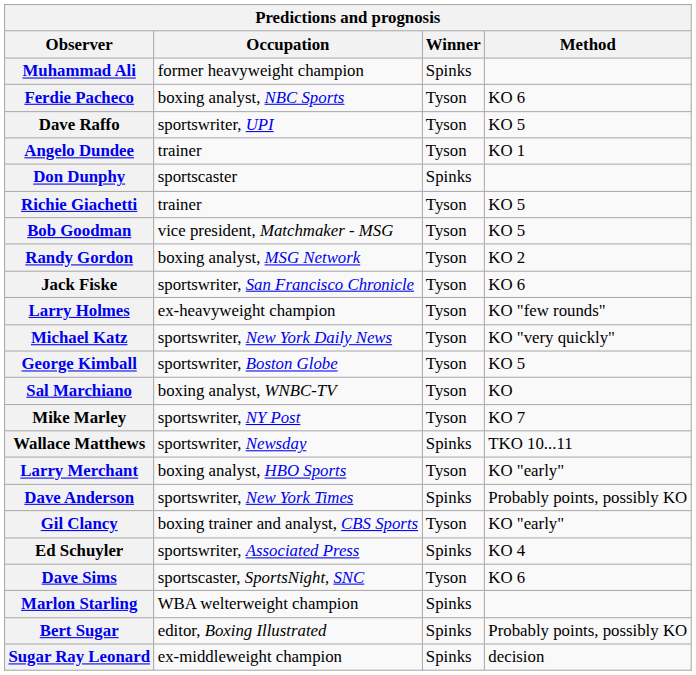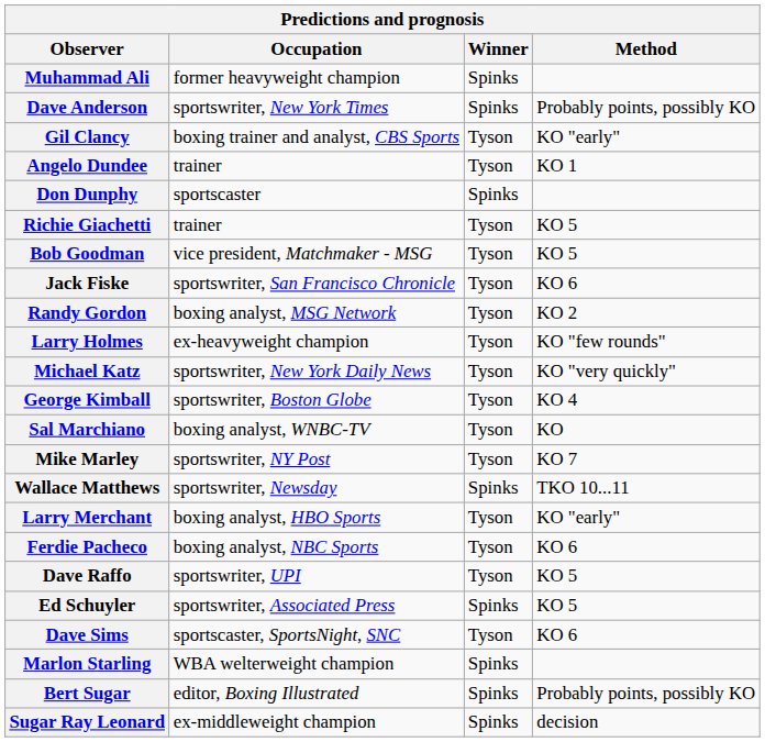rows swapped: Dave Anderson <-> Ferdie Pacheco
rows swapped: Gil Clancy <-> Dave Raffo
rows swapped: Randy Gordon <-> Jack Fiske
George Kimball | Method: KO 5 -> KO 4
Ed Schuyler | Method: KO 4 -> KO 5
